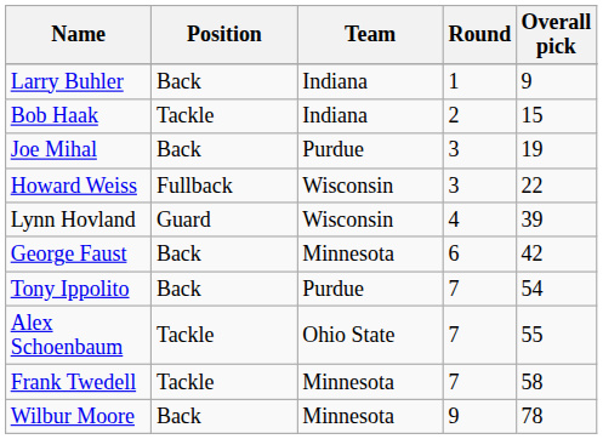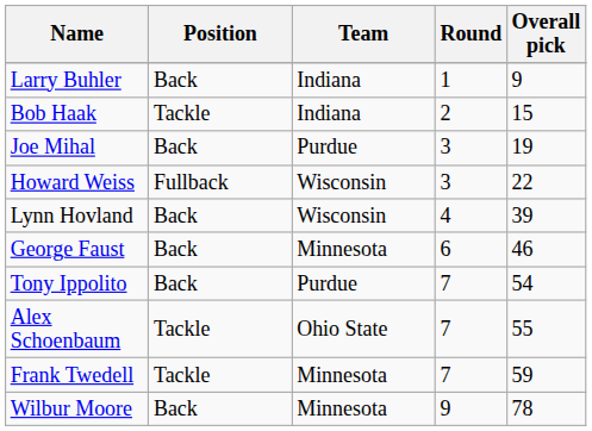Lynn Hovland | Position: Guard -> Back
George Faust | Overall pick: 42 -> 46
Frank Twedell | Overall pick: 58 -> 59
